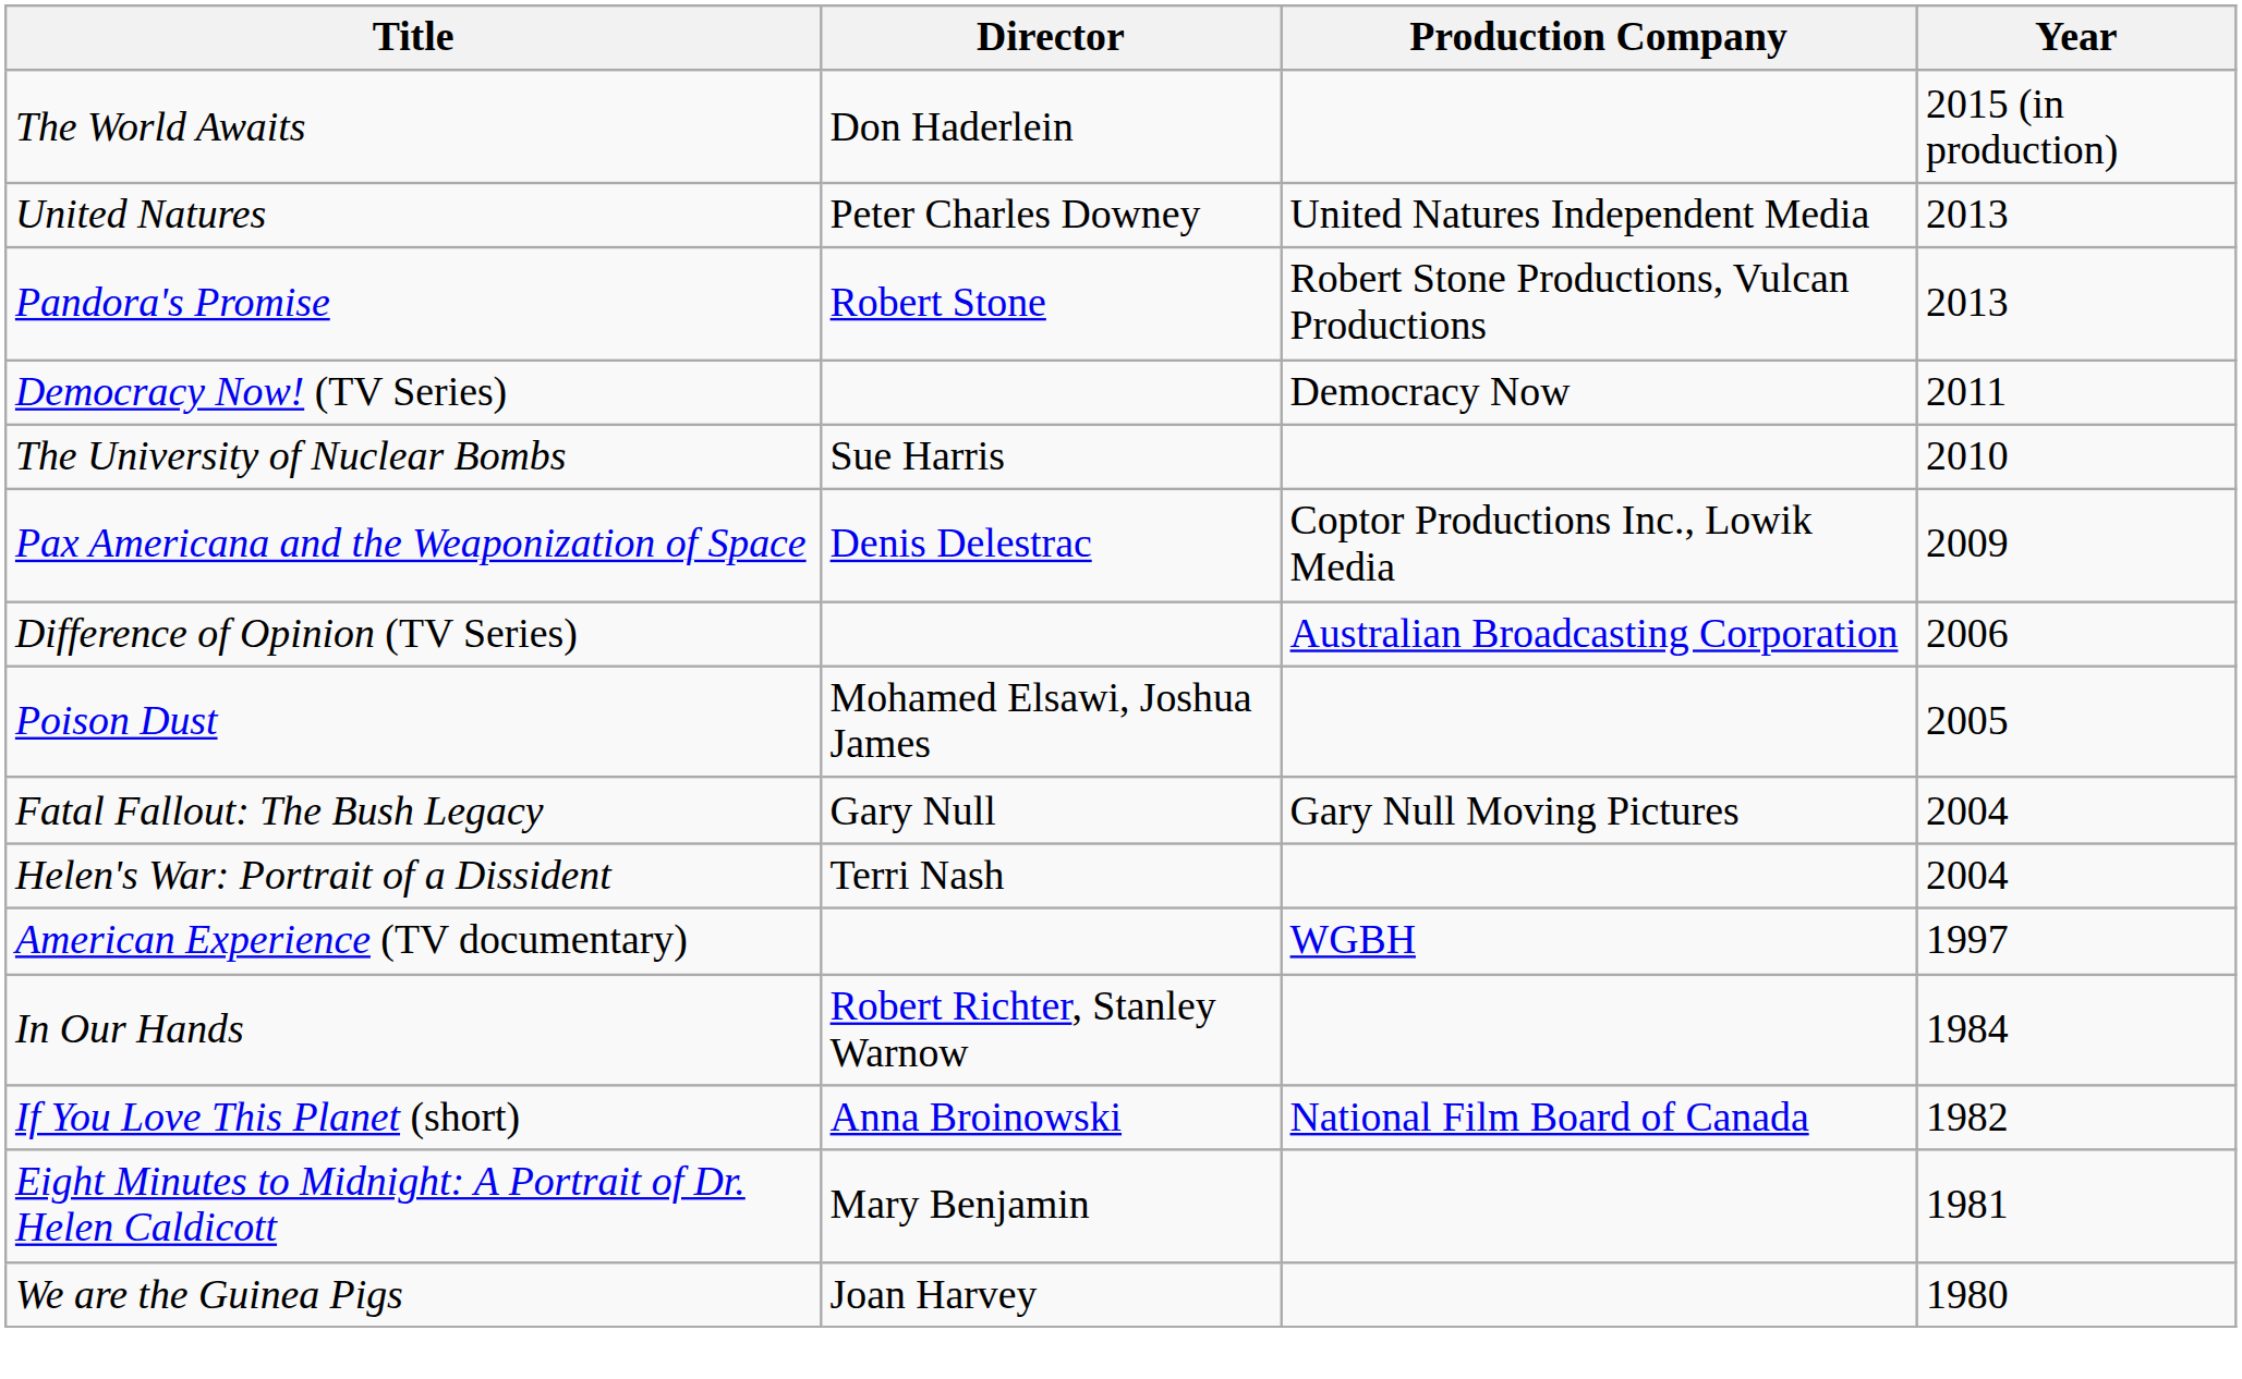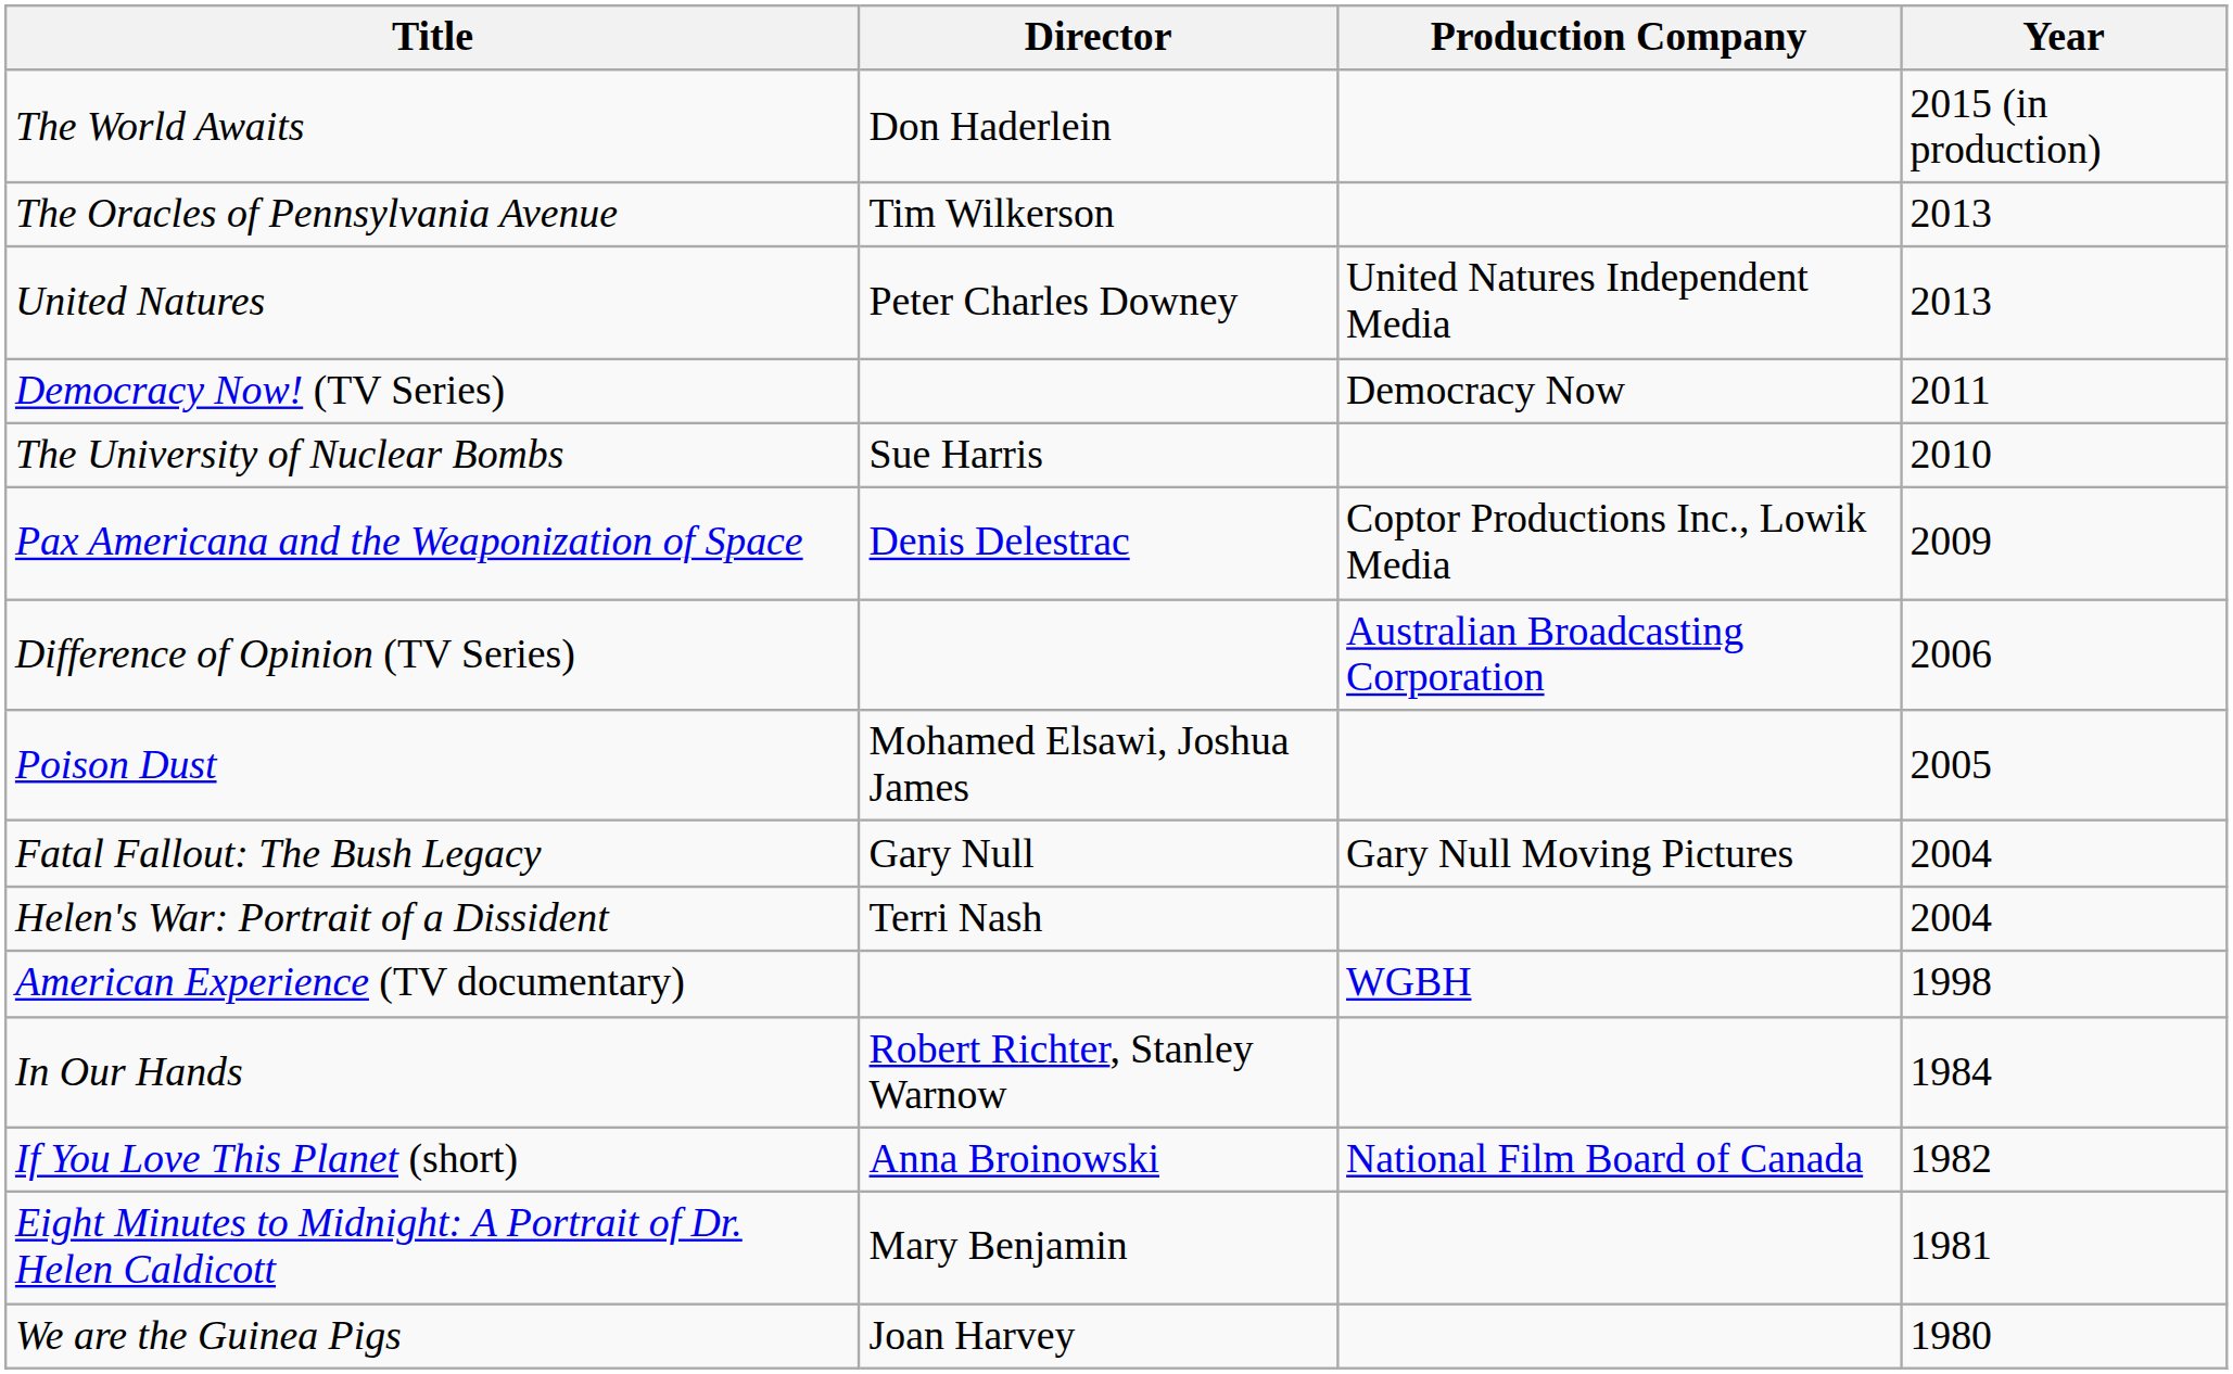+ row: The Oracles of Pennsylvania Avenue | Tim Wilkerson | 2013
- row: Pandora's Promise | Robert Stone | Robert Stone Productions, Vulcan Productions | 2013
American Experience (TV documentary) | Year: 1997 -> 1998
